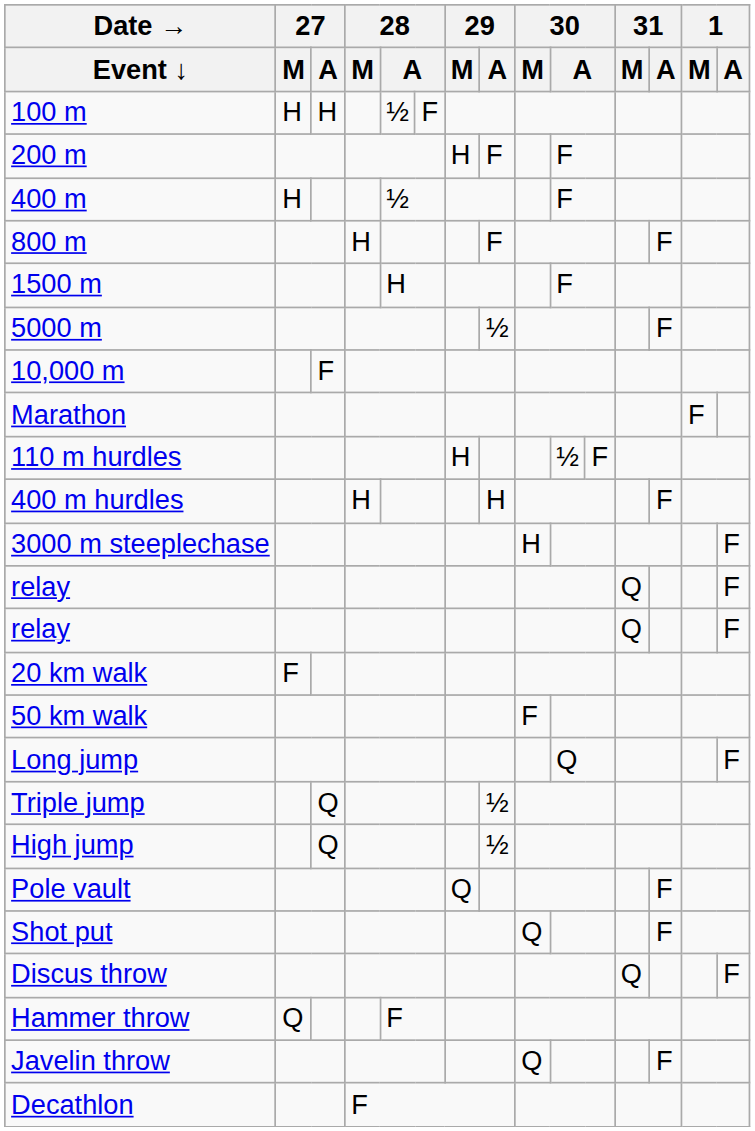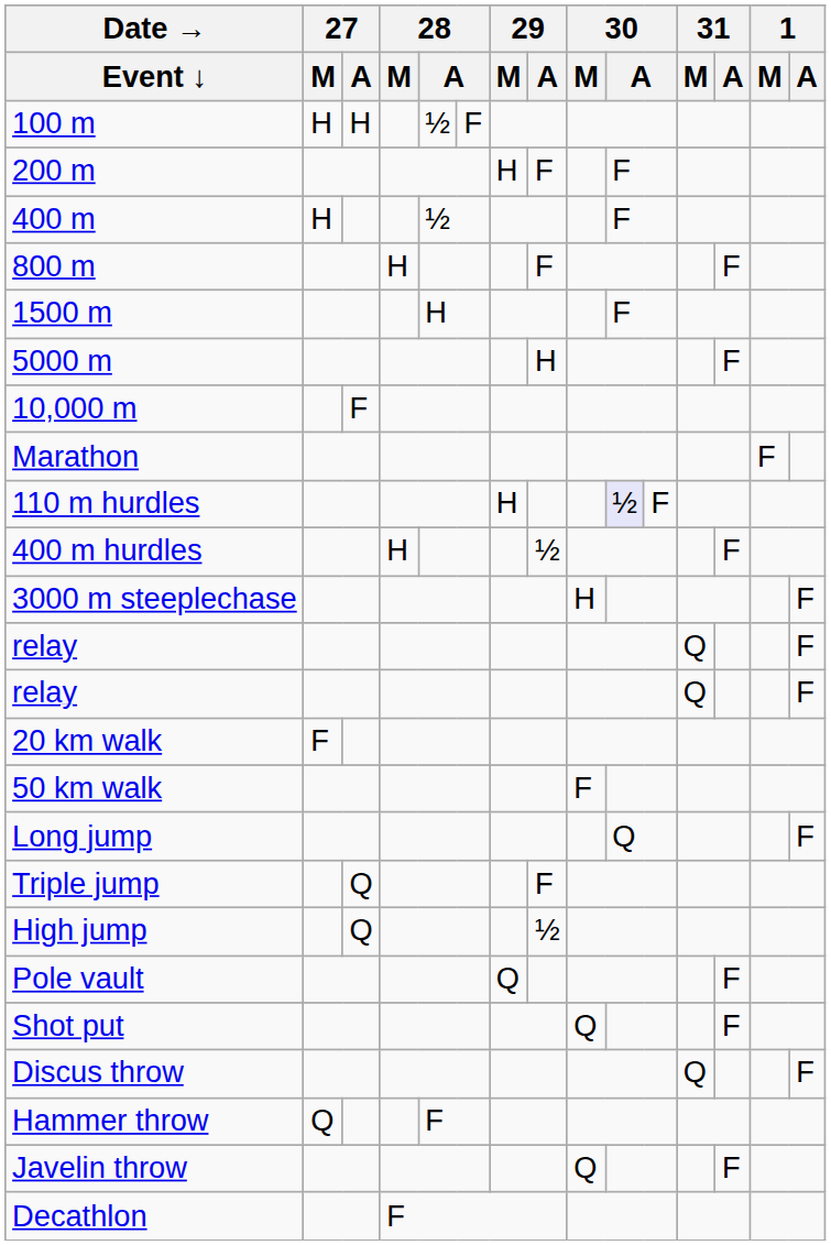5000 m | 29 / A: ½ -> H
110 m hurdles | column 10: no background -> lavender background
400 m hurdles | 29 / A: H -> ½
Triple jump | 29 / A: ½ -> F
